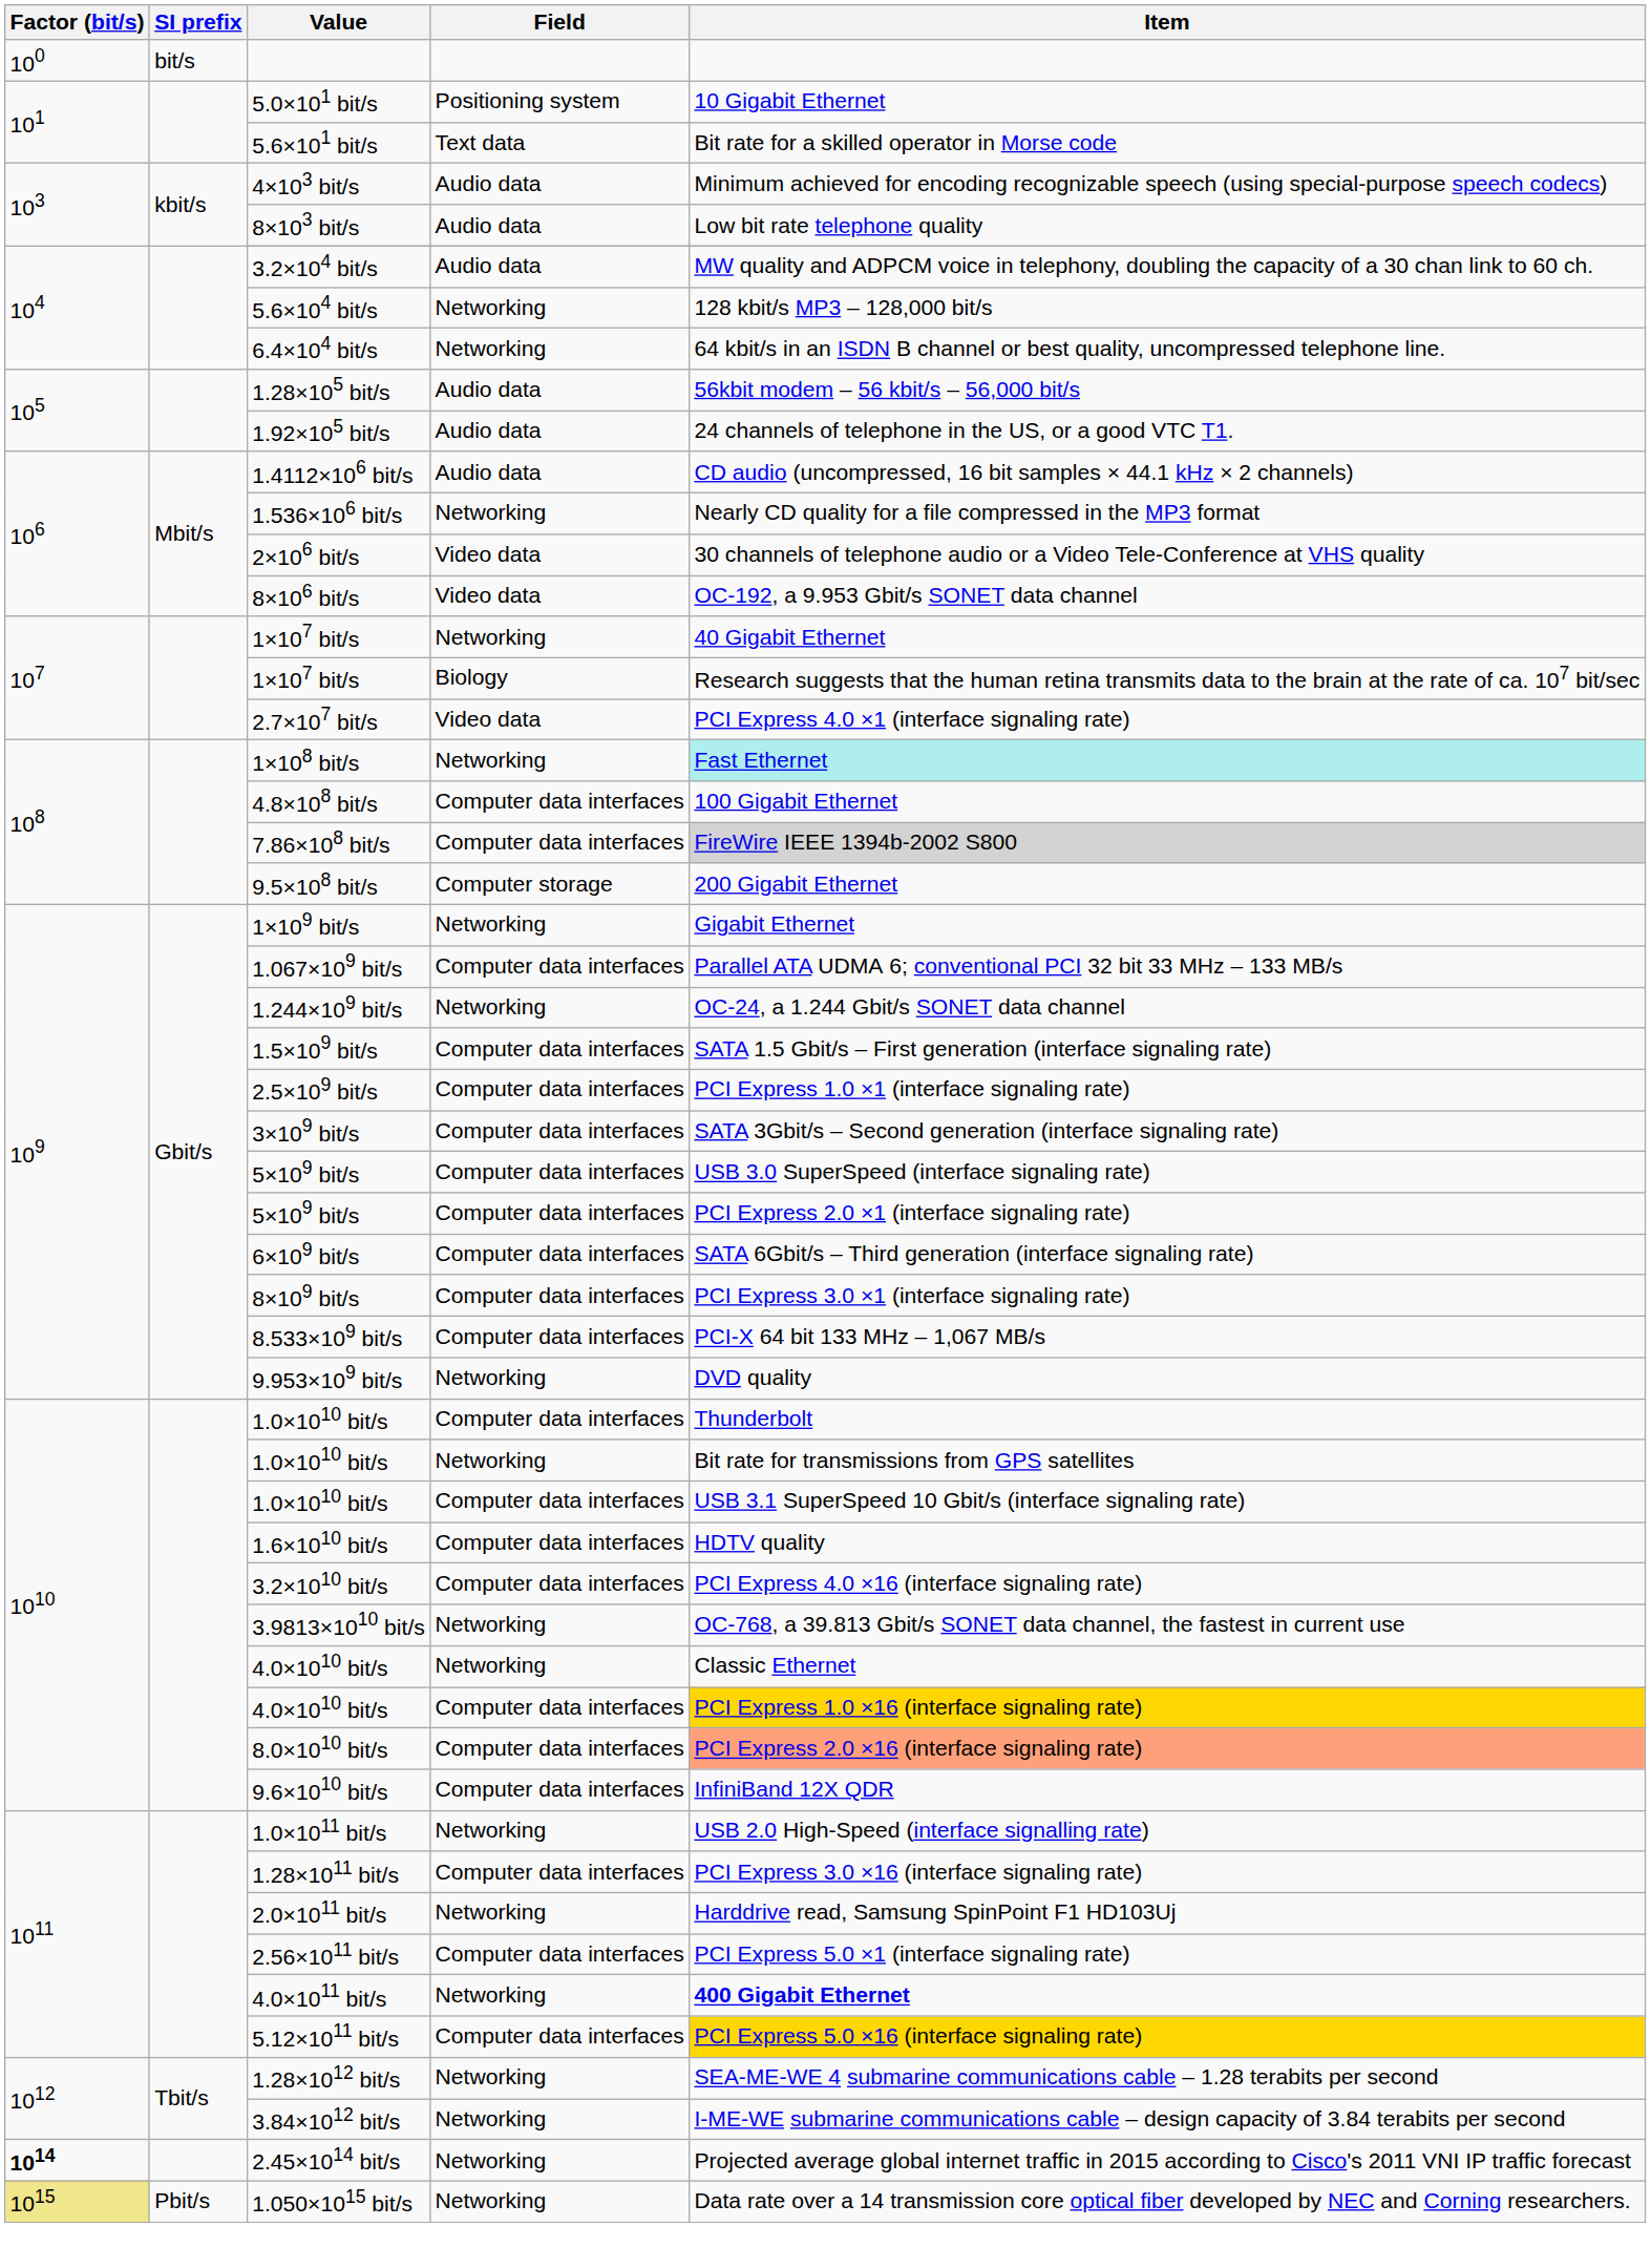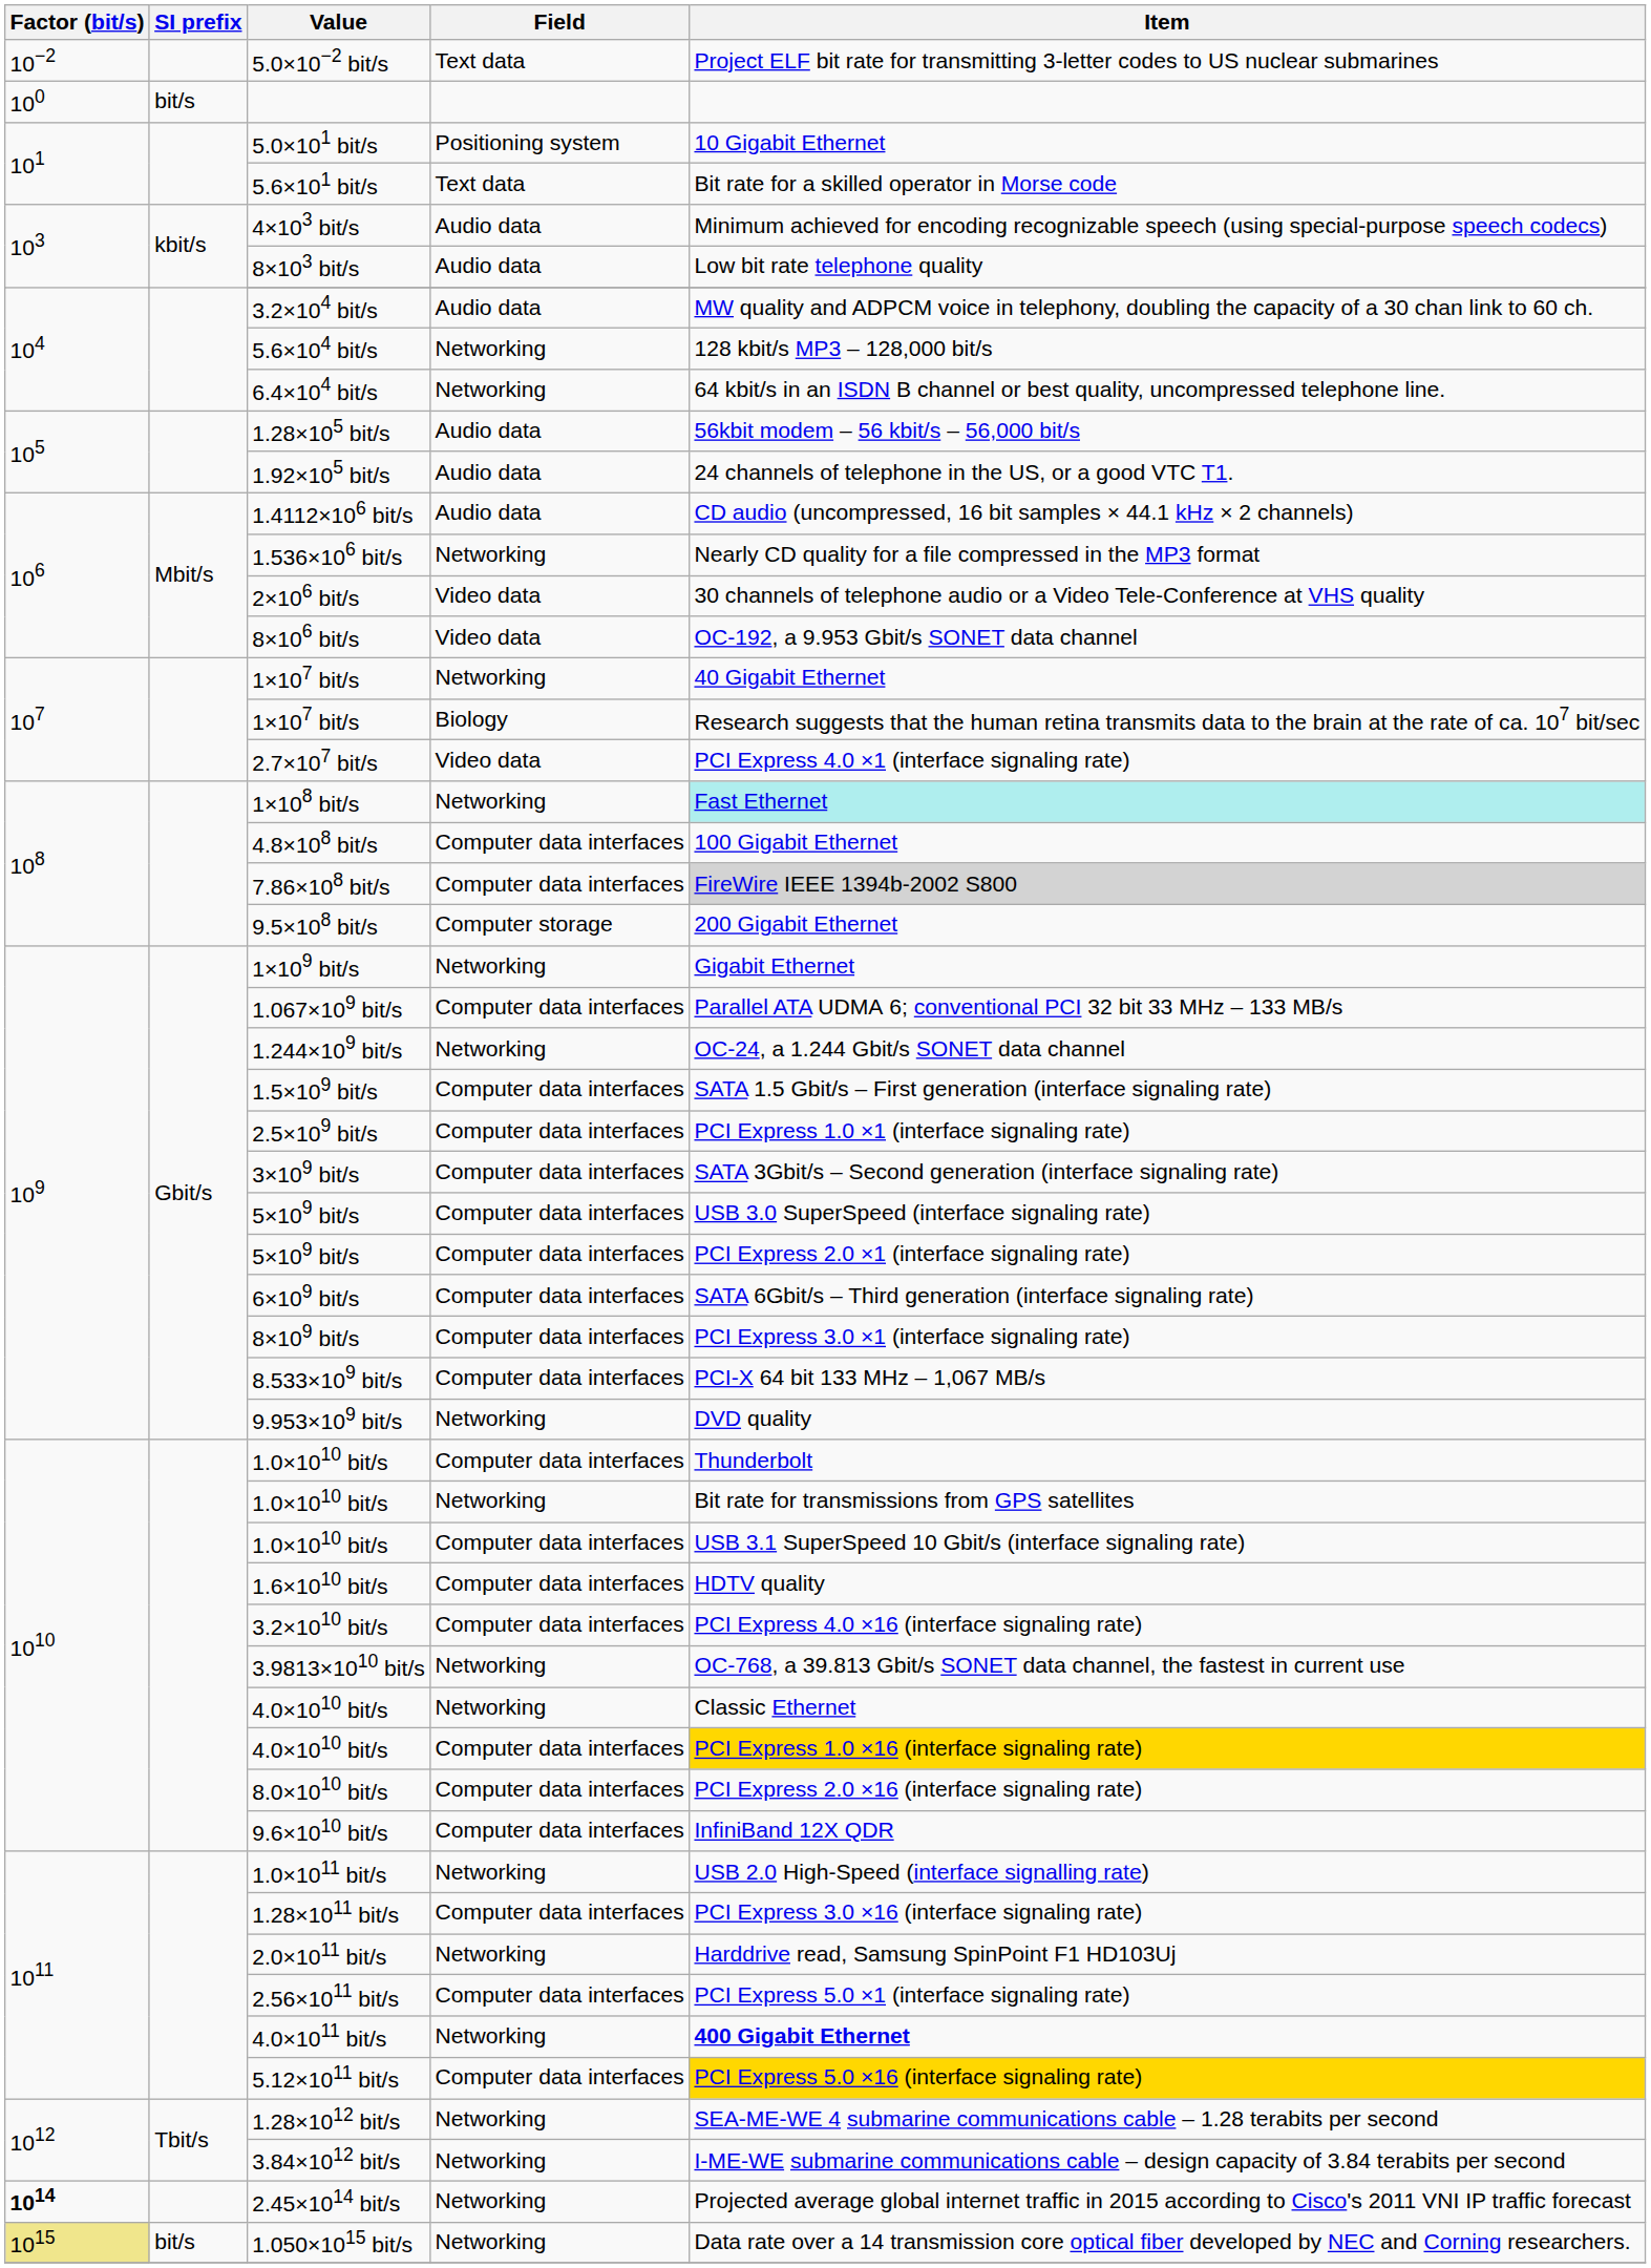+ row: 10−2 | 5.0×10−2 bit/s | Text data | Project ELF bit rate for transmitting 3-letter codes to US nuclear submarines
8.0×1010 bit/s | Item: lightsalmon background -> no background
1.050×1015 bit/s | SI prefix: Pbit/s -> bit/s
